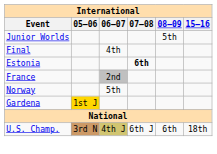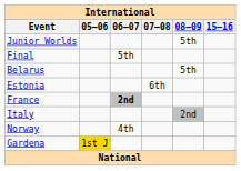Final | 06–07: 4th -> 5th
+ row: Belarus | 5th
Estonia | 07–08: bold -> normal
France | 06–07: normal -> bold
+ row: Italy | 2nd
Norway | 06–07: 5th -> 4th
- row: U.S. Champ. | 3rd N | 4th J | 6th J | 6th | 18th
